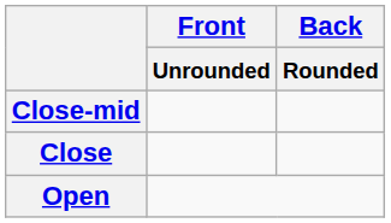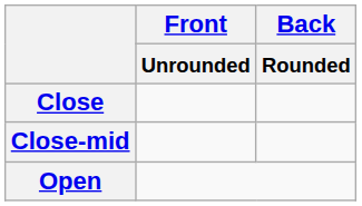rows swapped: Close <-> Close-mid
